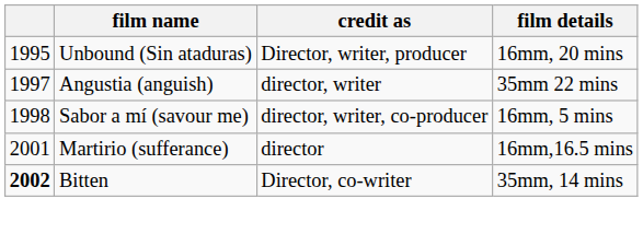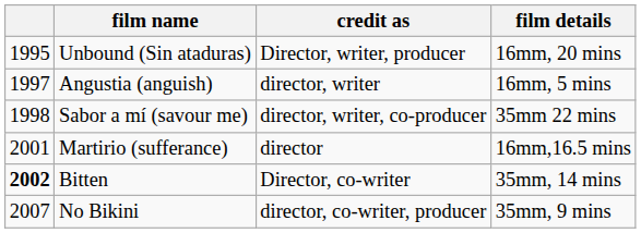Angustia (anguish) | film details: 35mm 22 mins -> 16mm, 5 mins
Sabor a mí (savour me) | film details: 16mm, 5 mins -> 35mm 22 mins
+ row: 2007 | No Bikini | director, co-writer, producer | 35mm, 9 mins
